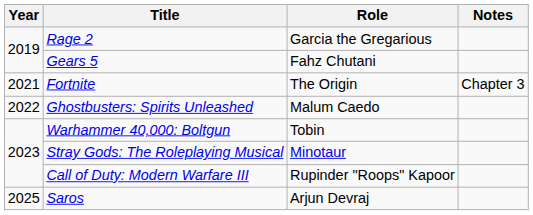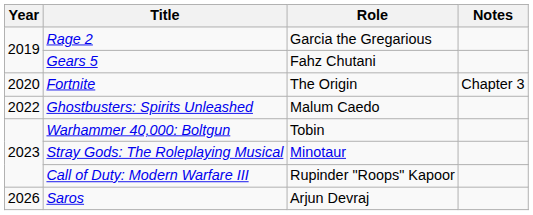Fortnite | Year: 2021 -> 2020
Saros | Year: 2025 -> 2026
